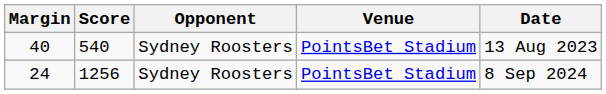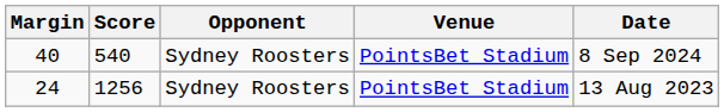40 | Date: 13 Aug 2023 -> 8 Sep 2024
24 | Date: 8 Sep 2024 -> 13 Aug 2023
